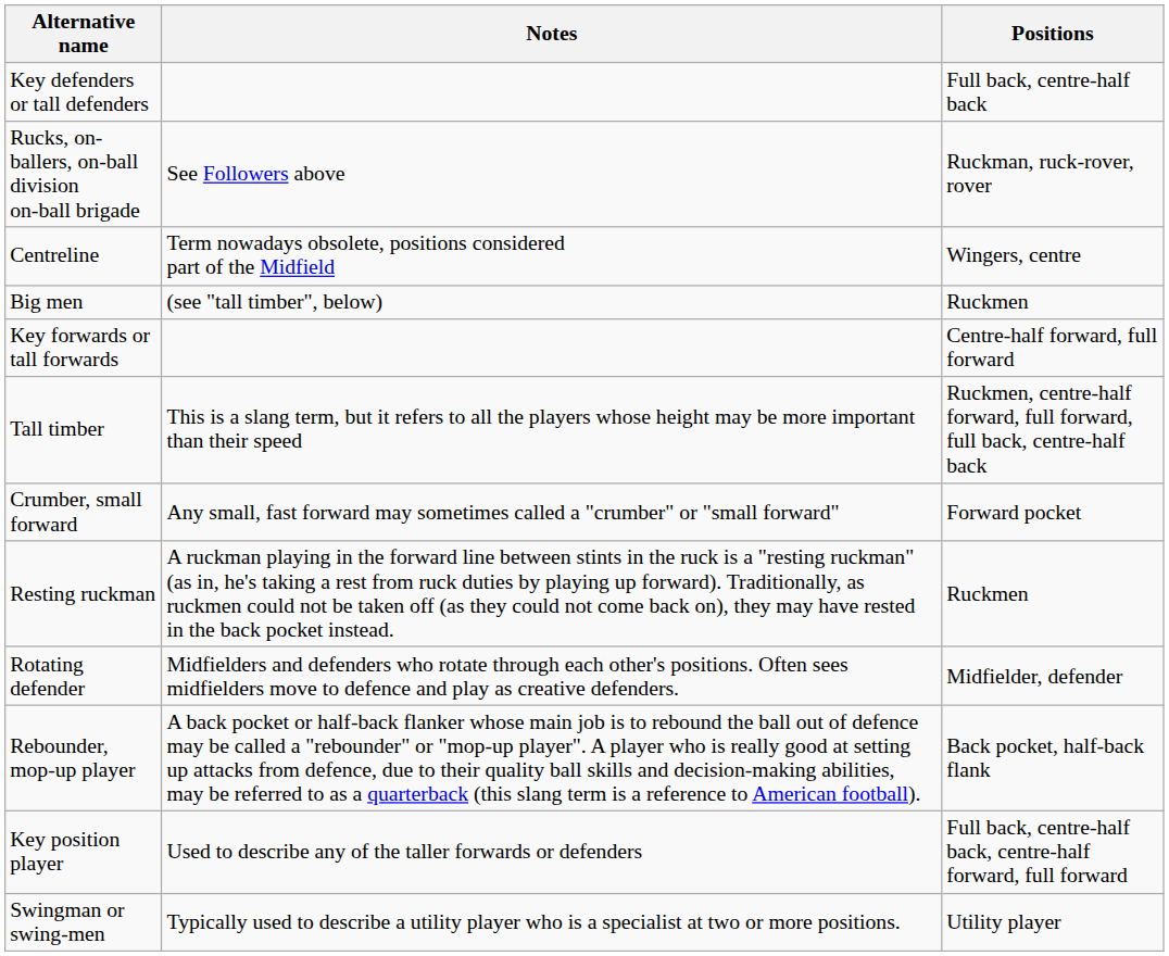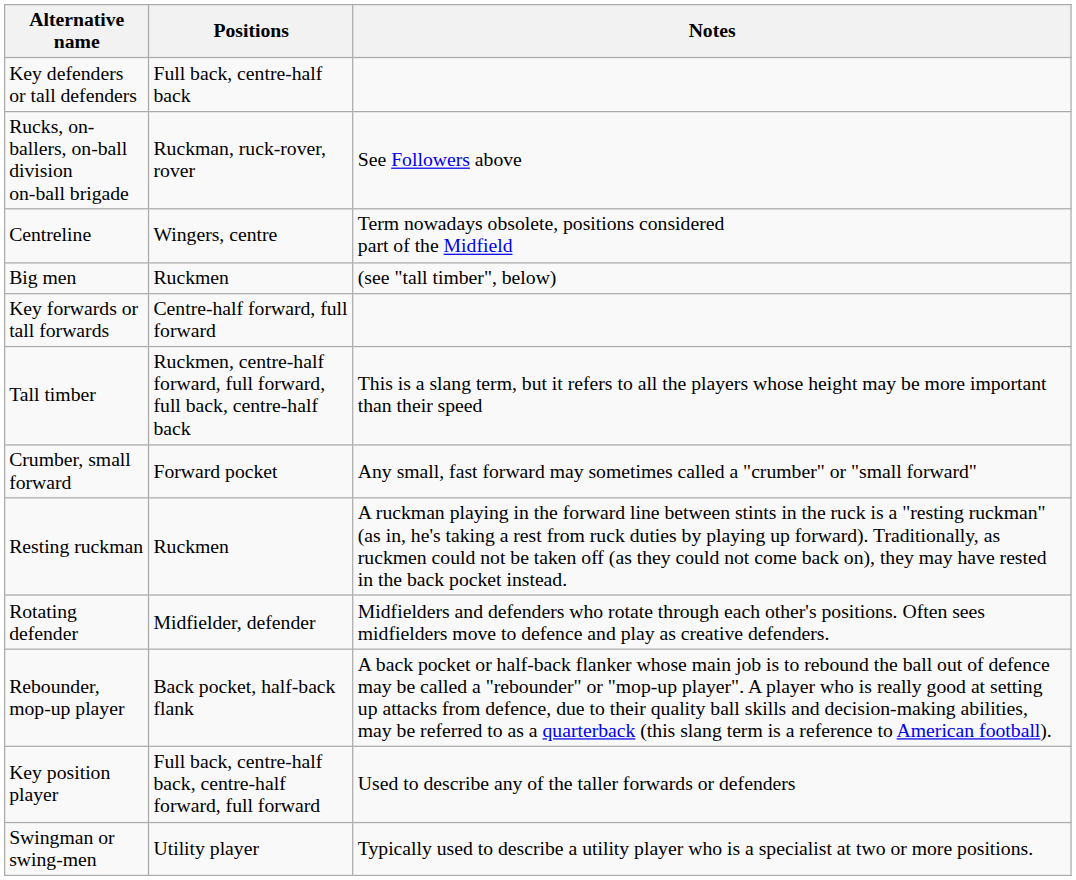columns swapped: Positions <-> Notes
